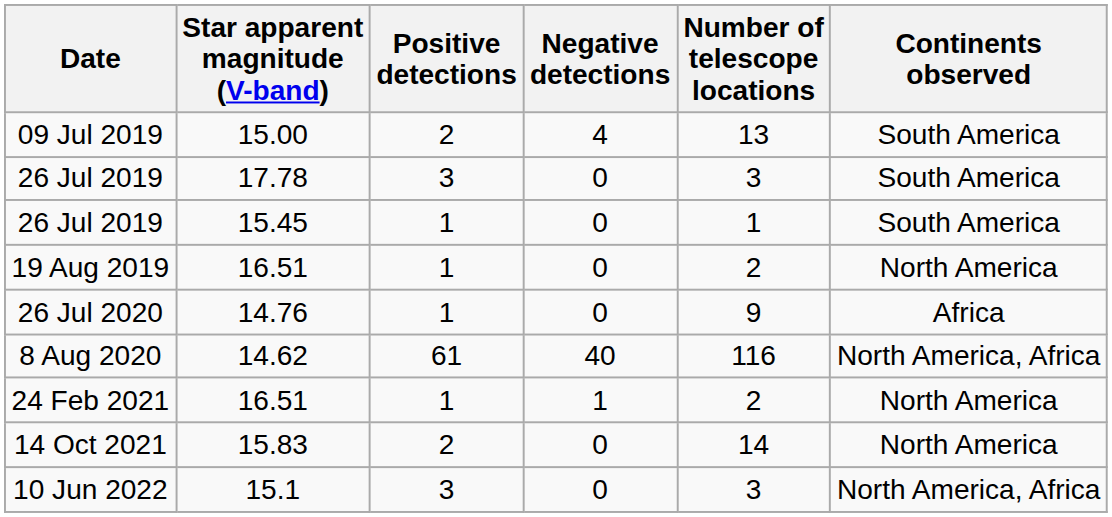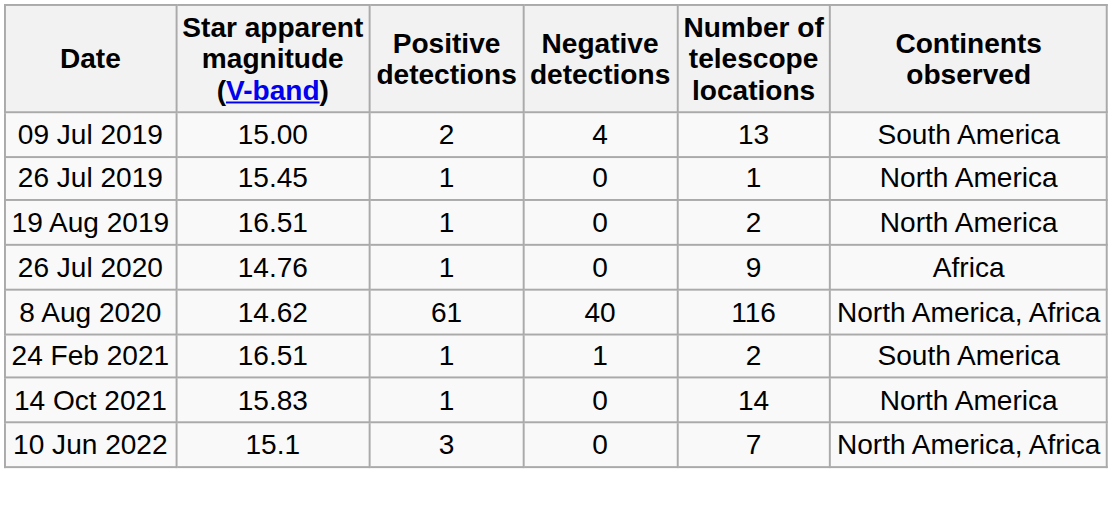- row: 26 Jul 2019 | 17.78 | 3 | 0 | 3 | South America
26 Jul 2019 / 15.45 | Continents observed: South America -> North America
24 Feb 2021 | Continents observed: North America -> South America
14 Oct 2021 | Positive detections: 2 -> 1
10 Jun 2022 | Number of telescope locations: 3 -> 7
